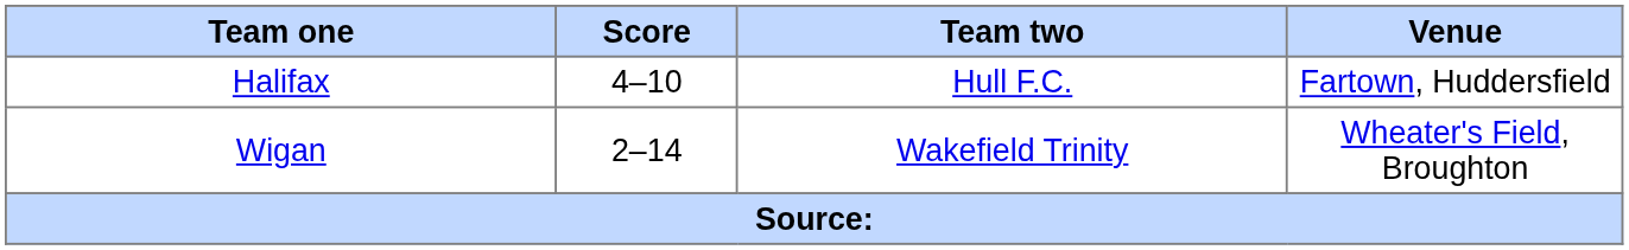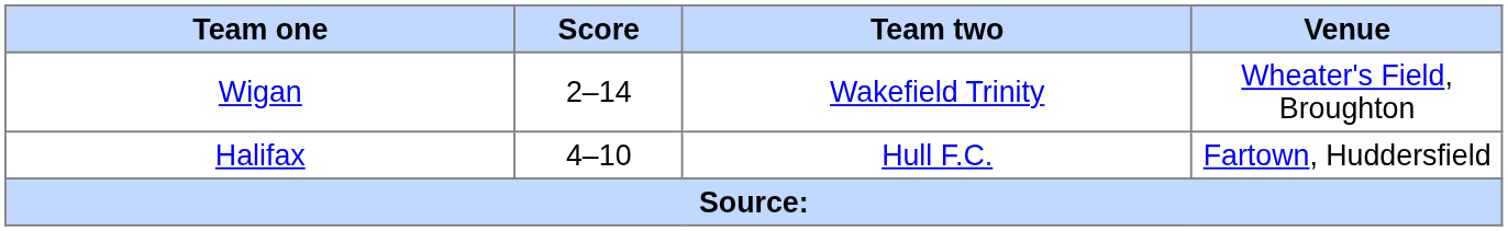rows swapped: Halifax <-> Wigan
